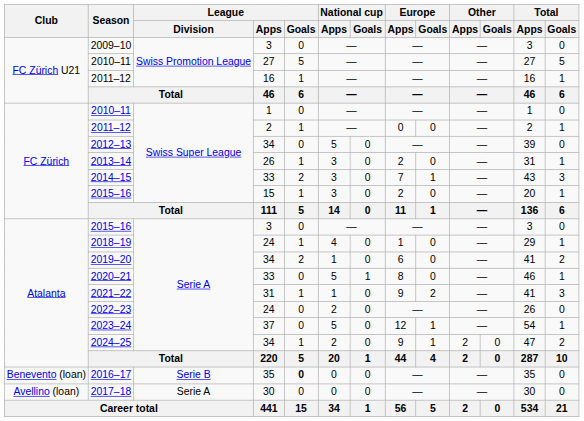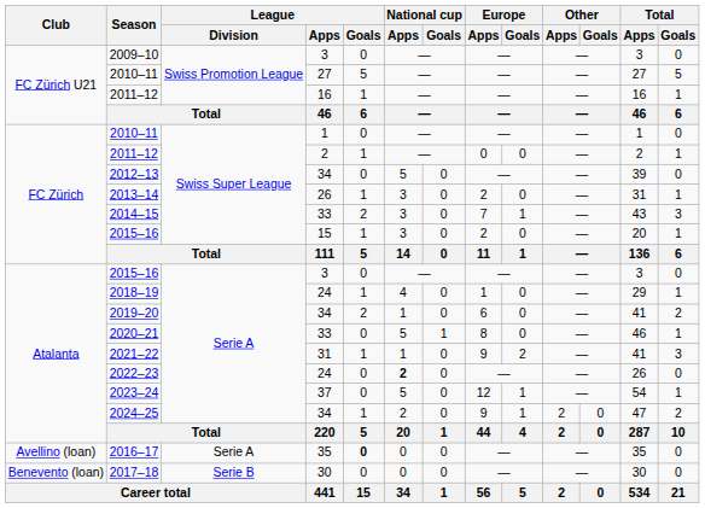2022–23 | National cup / Apps: normal -> bold
2016–17 | Club: Benevento (loan) -> Avellino (loan)
2016–17 | League / Division: Serie B -> Serie A
2017–18 | Club: Avellino (loan) -> Benevento (loan)
2017–18 | League / Division: Serie A -> Serie B
